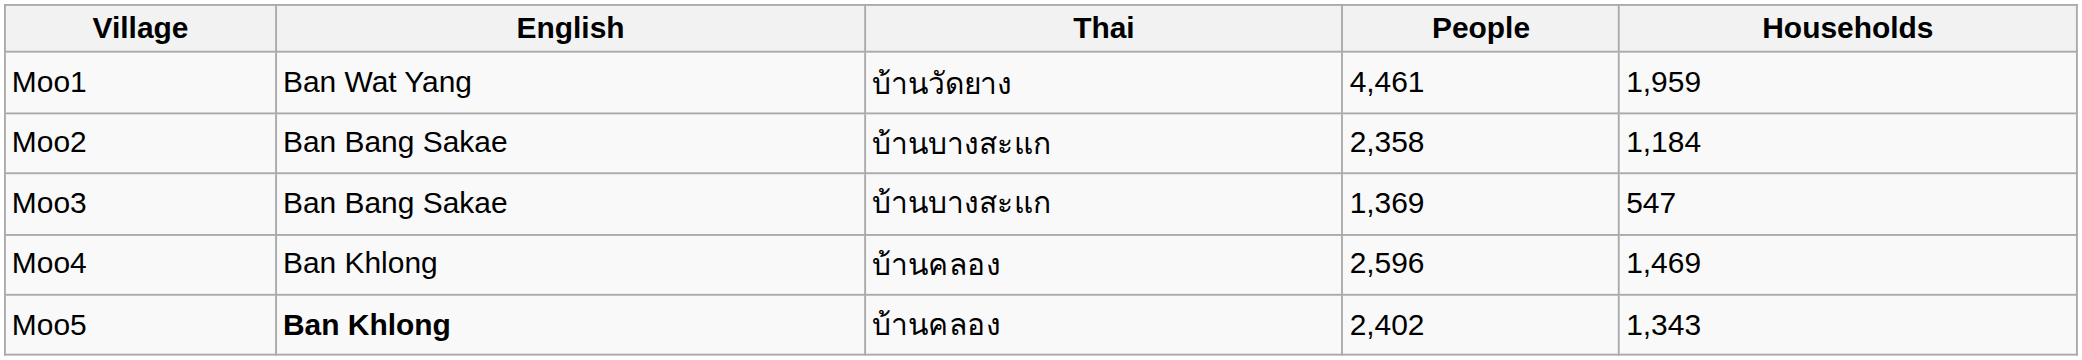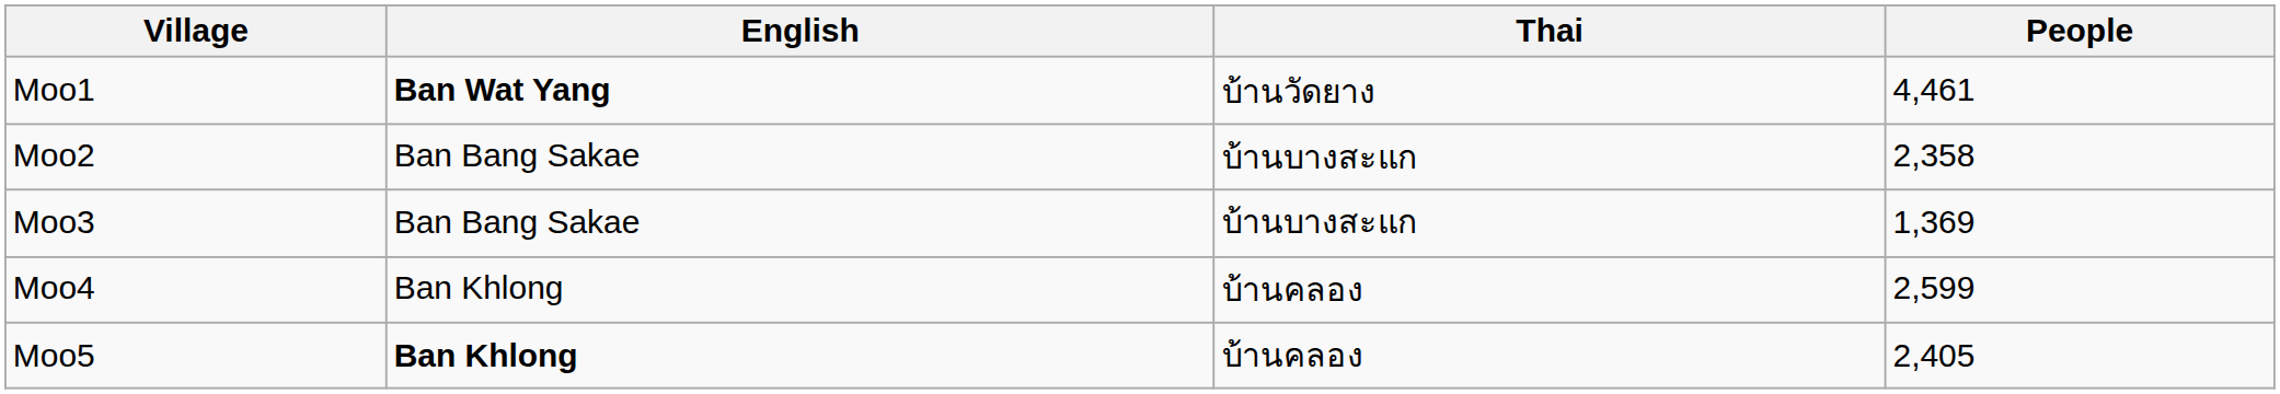- column: Households | 1,959 | 1,184 | 547 | 1,469 | 1,343
Moo1 | English: normal -> bold
Moo4 | People: 2,596 -> 2,599
Moo5 | People: 2,402 -> 2,405
